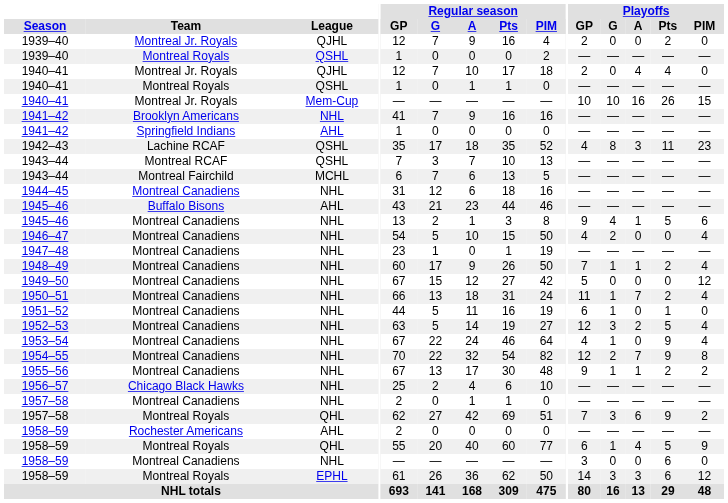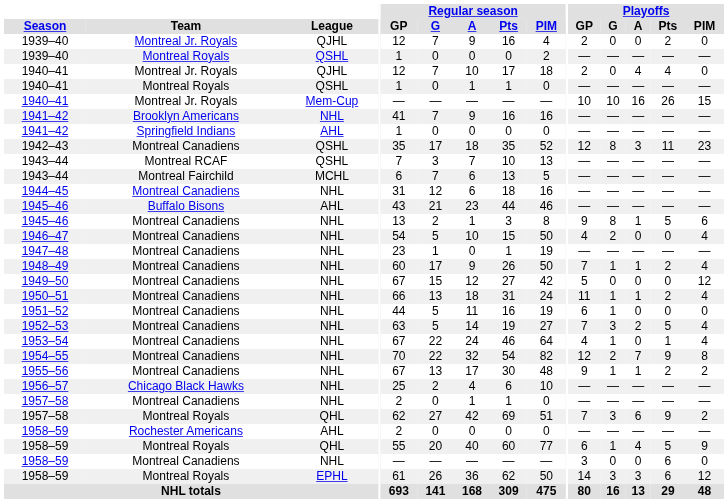1942–43 | Team: Lachine RCAF -> Montreal Canadiens
1942–43 | Playoffs / GP: 4 -> 12
1945–46 / NHL | Playoffs / G: 4 -> 8
1950–51 | Playoffs / A: 7 -> 1
1951–52 | Playoffs / Pts: 1 -> 0
1952–53 | Playoffs / GP: 12 -> 7
1953–54 | Playoffs / Pts: 9 -> 1
